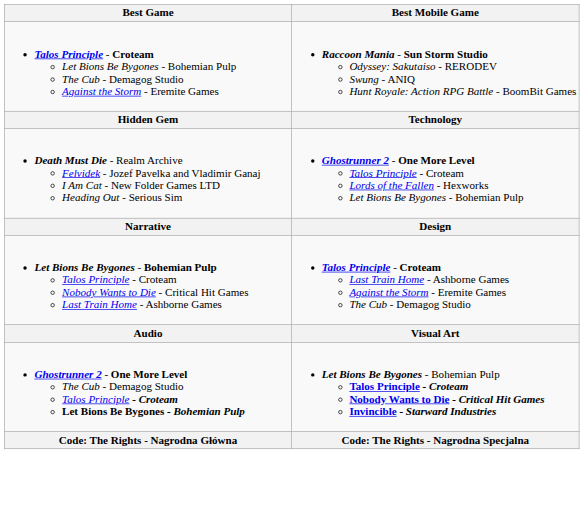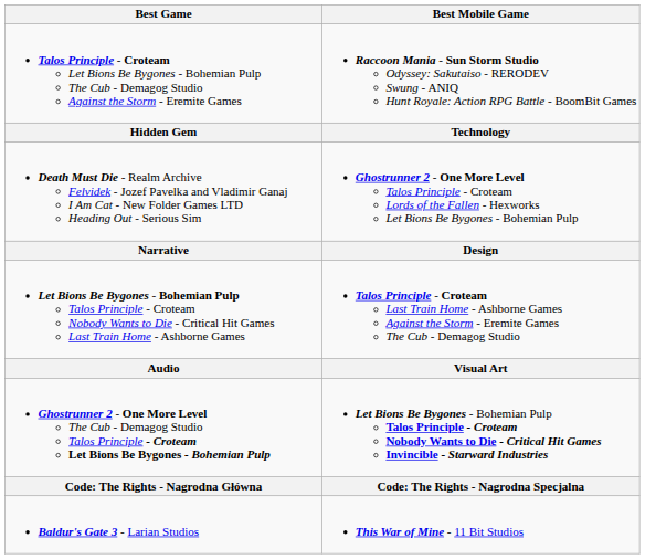+ row: Baldur's Gate 3 - Larian Studios | This War of Mine - 11 Bit Studios
